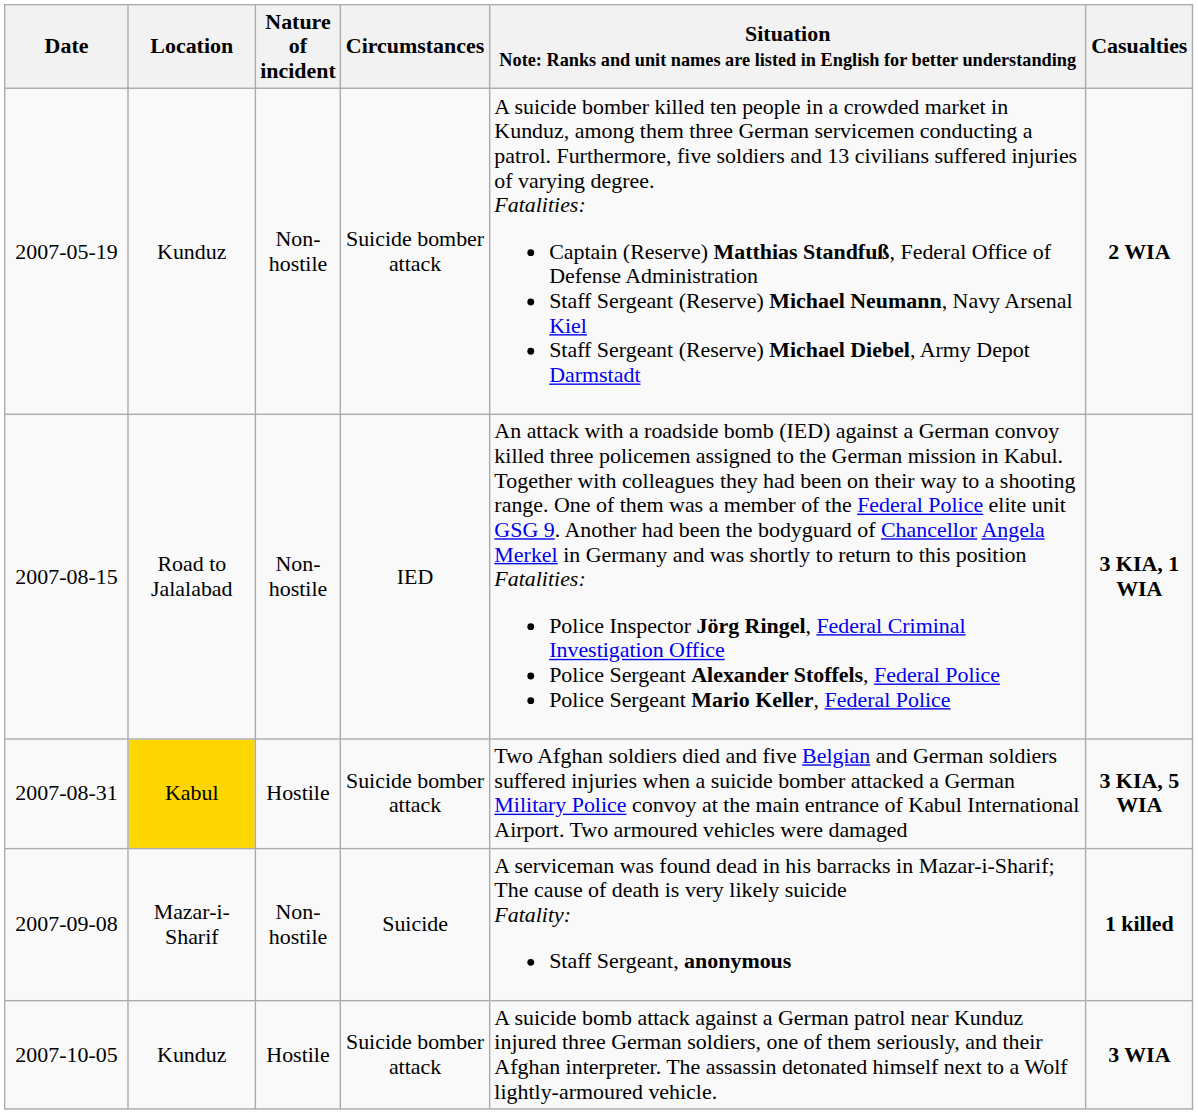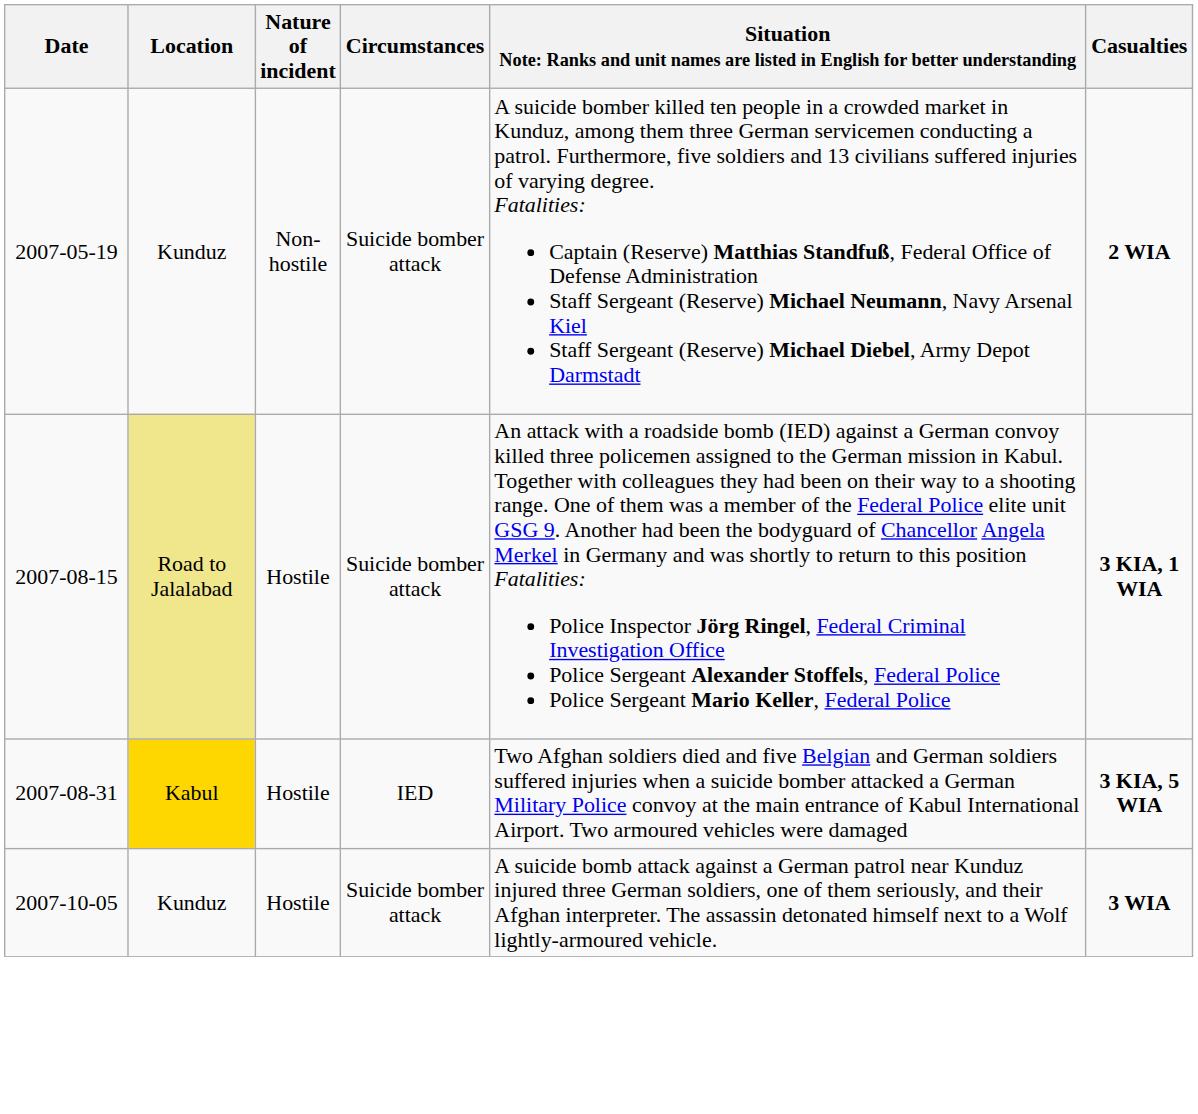2007-08-15 | Location: no background -> khaki background
2007-08-15 | Nature of incident: Non-hostile -> Hostile
2007-08-15 | Circumstances: IED -> Suicide bomber attack
2007-08-31 | Circumstances: Suicide bomber attack -> IED
- row: 2007-09-08 | Mazar-i-Sharif | Non-hostile | Suicide | A serviceman was found dead in his barracks in Mazar-i-Sharif; The cause of death is very likely suicide Fatality: Staff Sergeant, anonymous | 1 killed
